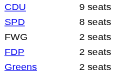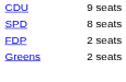- row: FWG | 2 seats
